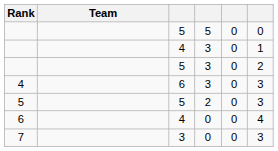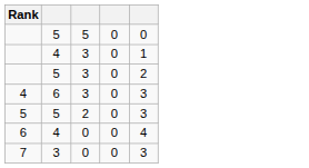- column: Team
